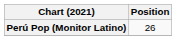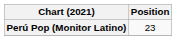Perú Pop (Monitor Latino) | Position: 26 -> 23
